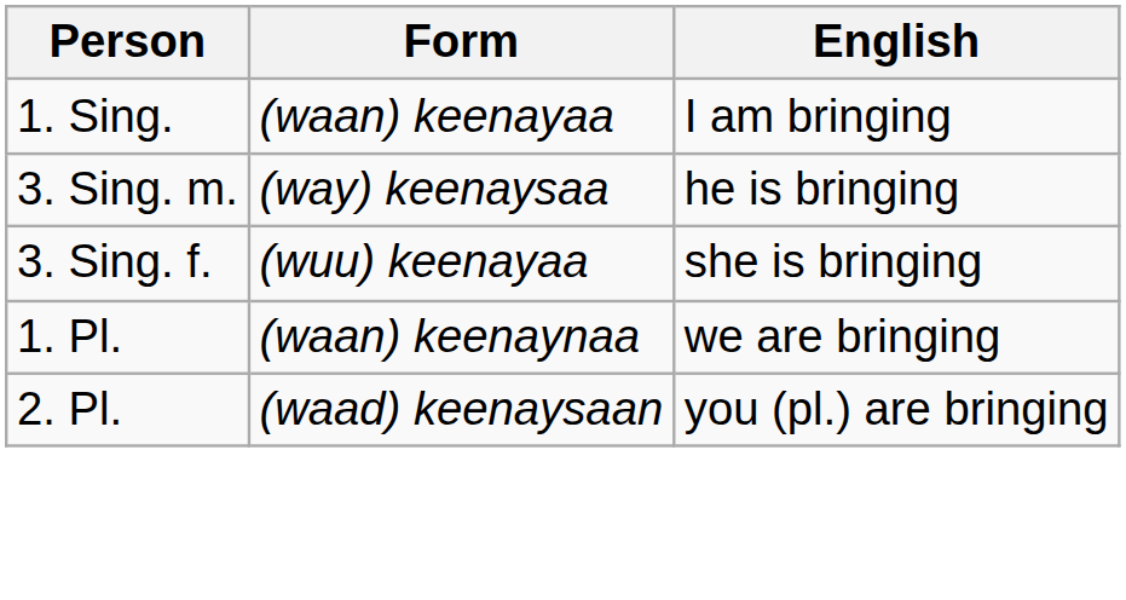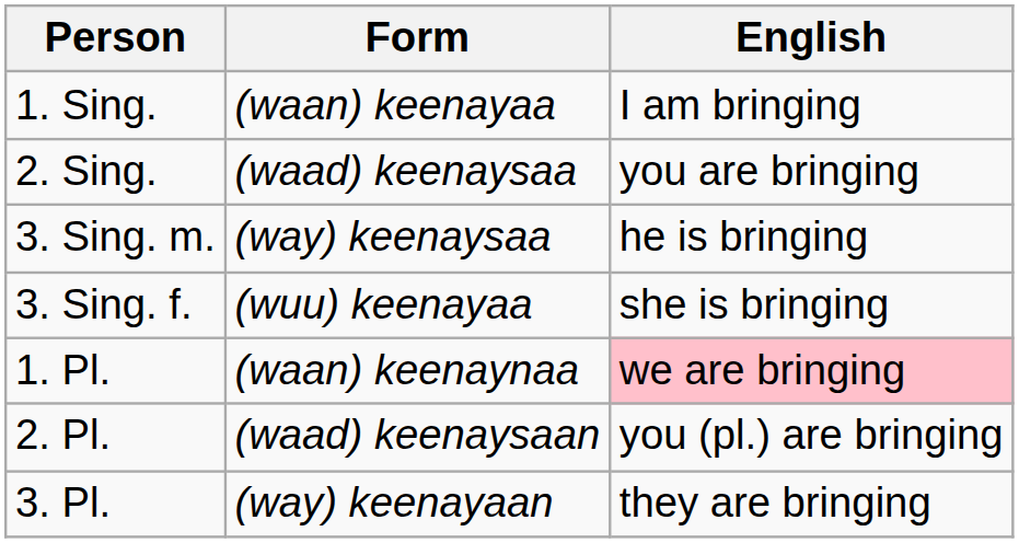+ row: 2. Sing. | (waad) keenaysaa | you are bringing
1. Pl. | English: no background -> pink background
+ row: 3. Pl. | (way) keenayaan | they are bringing
